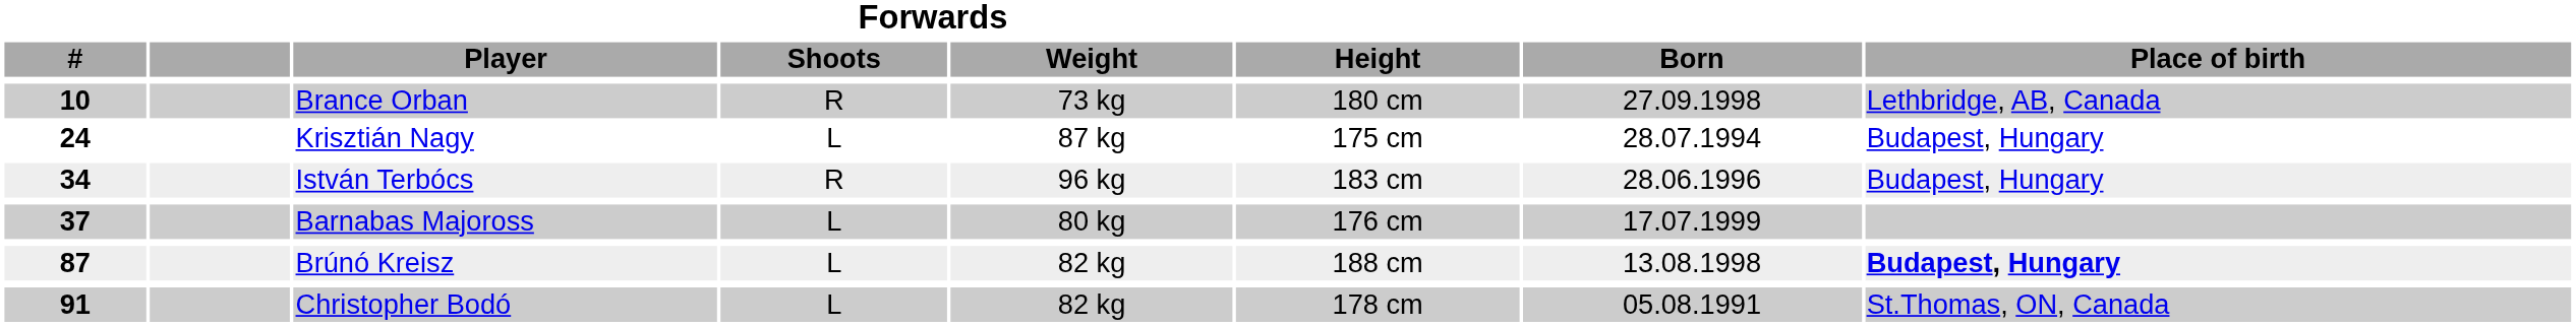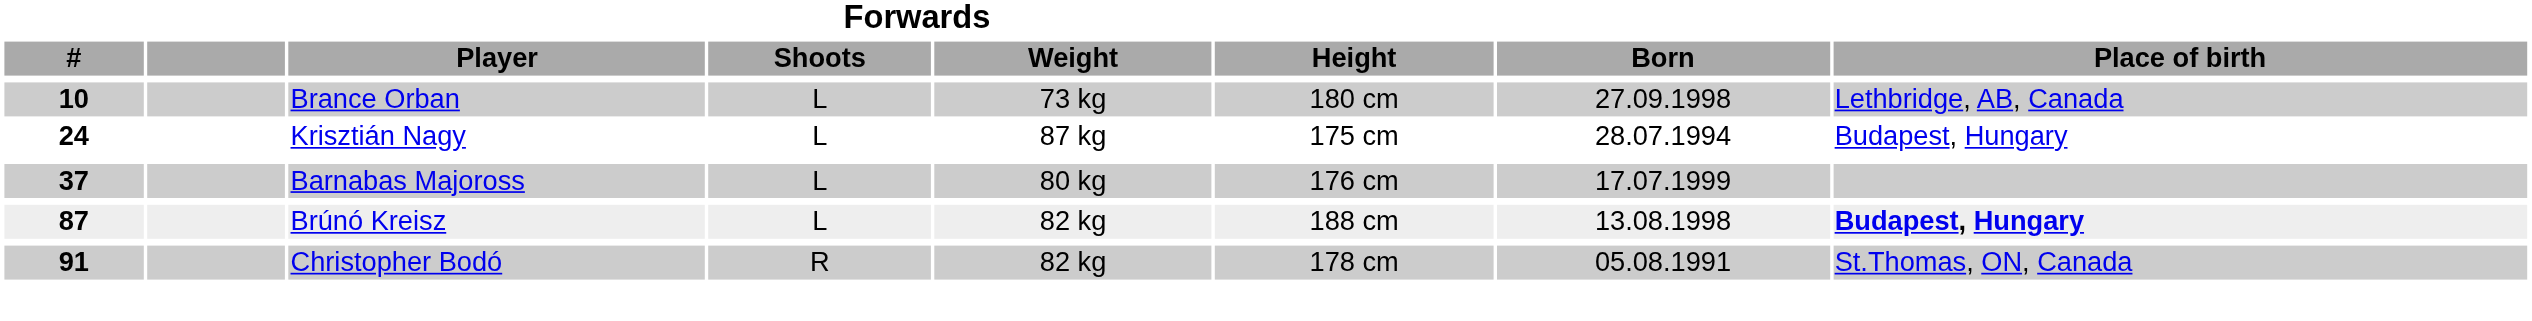Brance Orban | Forwards / Shoots: R -> L
- row: 34 | István Terbócs | R | 96 kg | 183 cm | 28.06.1996 | Budapest, Hungary
Christopher Bodó | Forwards / Shoots: L -> R
